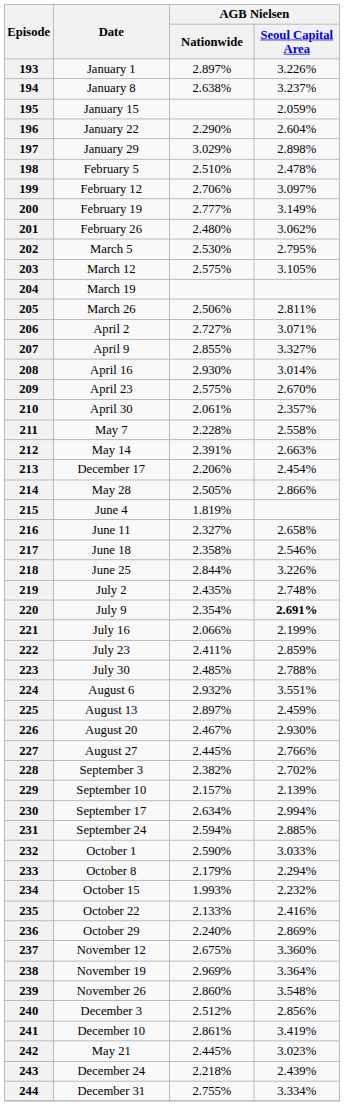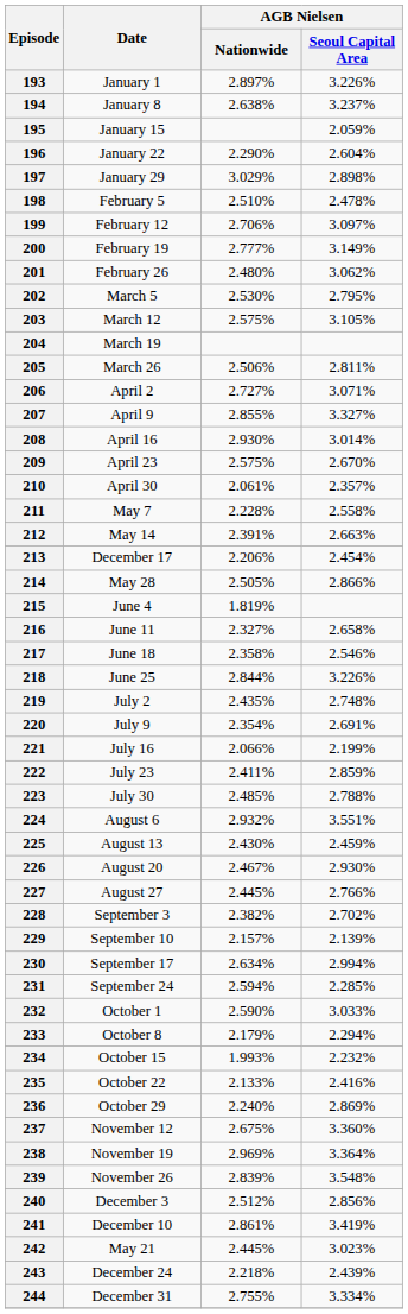220 | AGB Nielsen / Seoul Capital Area: bold -> normal
225 | AGB Nielsen / Nationwide: 2.897% -> 2.430%
231 | AGB Nielsen / Seoul Capital Area: 2.885% -> 2.285%
239 | AGB Nielsen / Nationwide: 2.860% -> 2.839%
